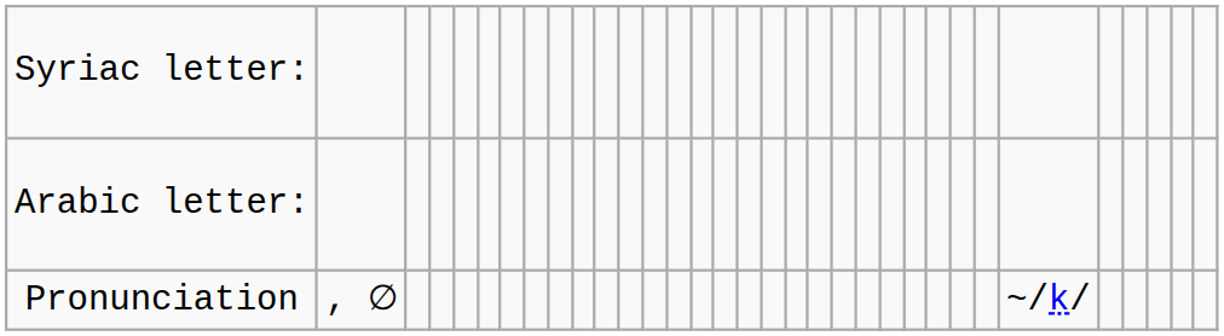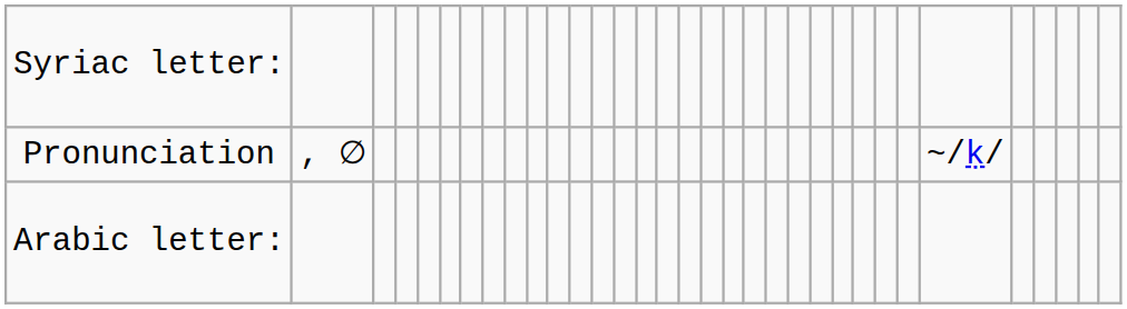rows swapped: Arabic letter: <-> Pronunciation
